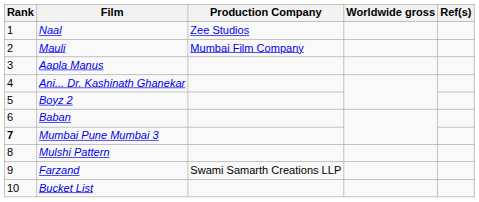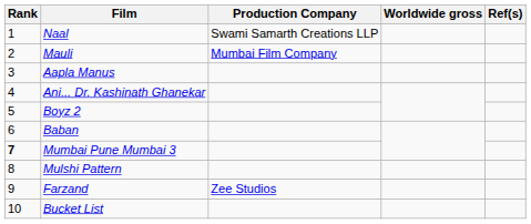Naal | Production Company: Zee Studios -> Swami Samarth Creations LLP
Farzand | Production Company: Swami Samarth Creations LLP -> Zee Studios
